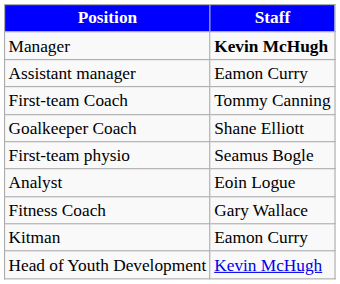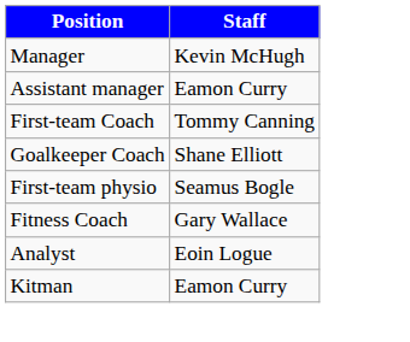Manager | Staff: bold -> normal
rows swapped: Analyst <-> Fitness Coach
- row: Head of Youth Development | Kevin McHugh
